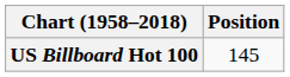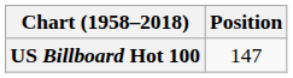US Billboard Hot 100 | Position: 145 -> 147
